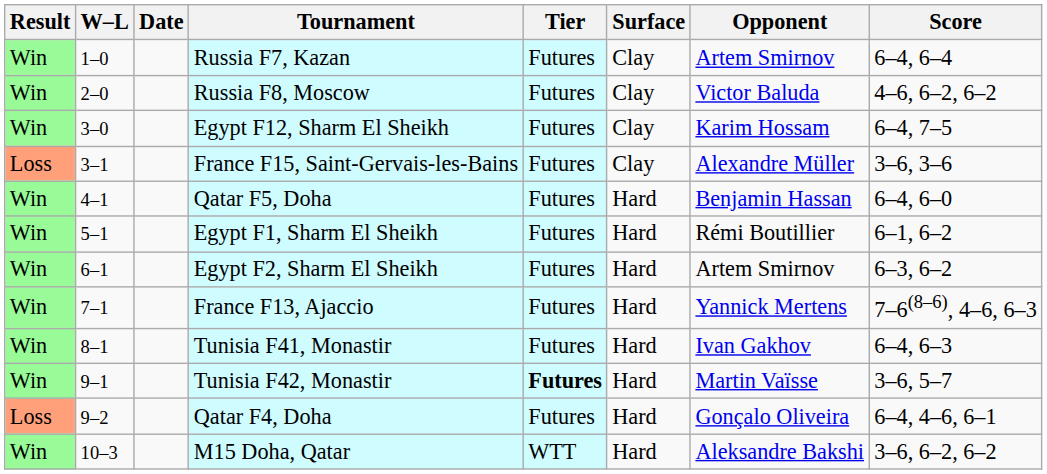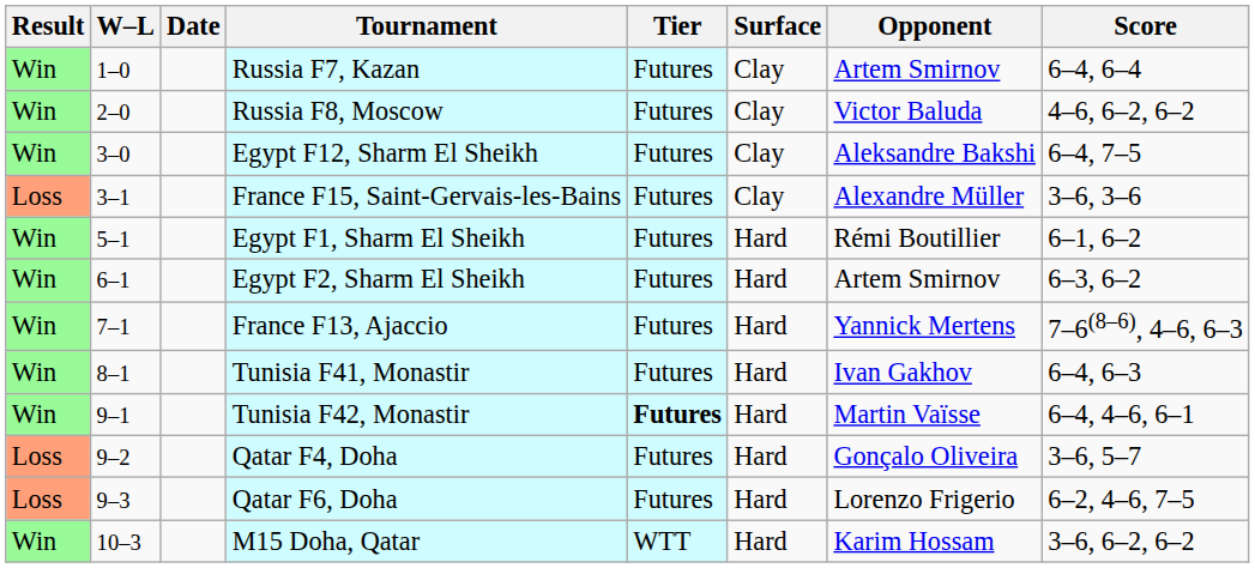Egypt F12, Sharm El Sheikh | Opponent: Karim Hossam -> Aleksandre Bakshi
- row: Win | 4–1 | Qatar F5, Doha | Futures | Hard | Benjamin Hassan | 6–4, 6–0
Tunisia F42, Monastir | Score: 3–6, 5–7 -> 6–4, 4–6, 6–1
Qatar F4, Doha | Score: 6–4, 4–6, 6–1 -> 3–6, 5–7
+ row: Loss | 9–3 | Qatar F6, Doha | Futures | Hard | Lorenzo Frigerio | 6–2, 4–6, 7–5
M15 Doha, Qatar | Opponent: Aleksandre Bakshi -> Karim Hossam
